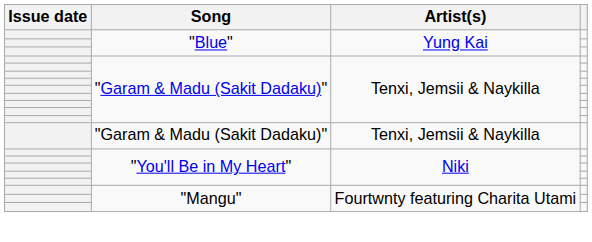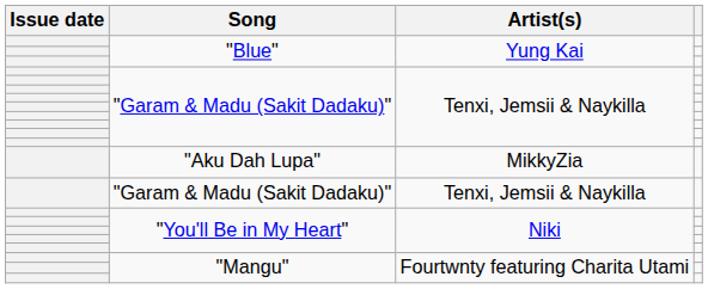+ row: "Aku Dah Lupa" | MikkyZia
